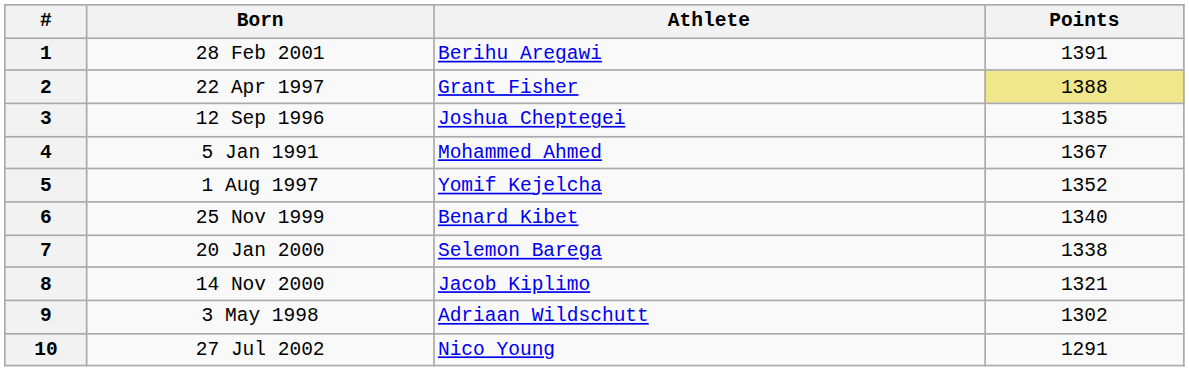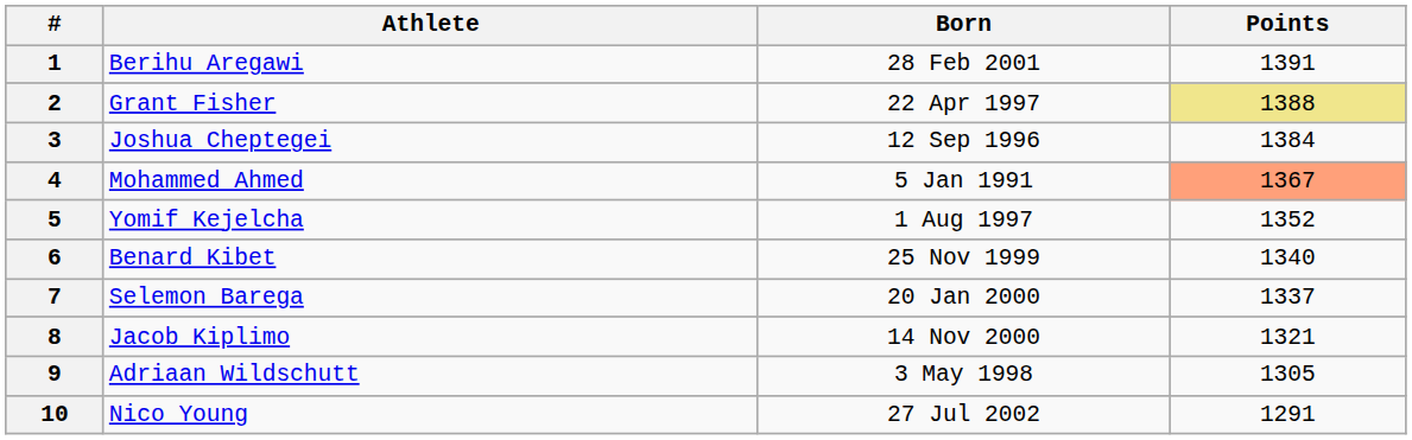columns swapped: Athlete <-> Born
3 | Points: 1385 -> 1384
4 | Points: no background -> lightsalmon background
7 | Points: 1338 -> 1337
9 | Points: 1302 -> 1305
